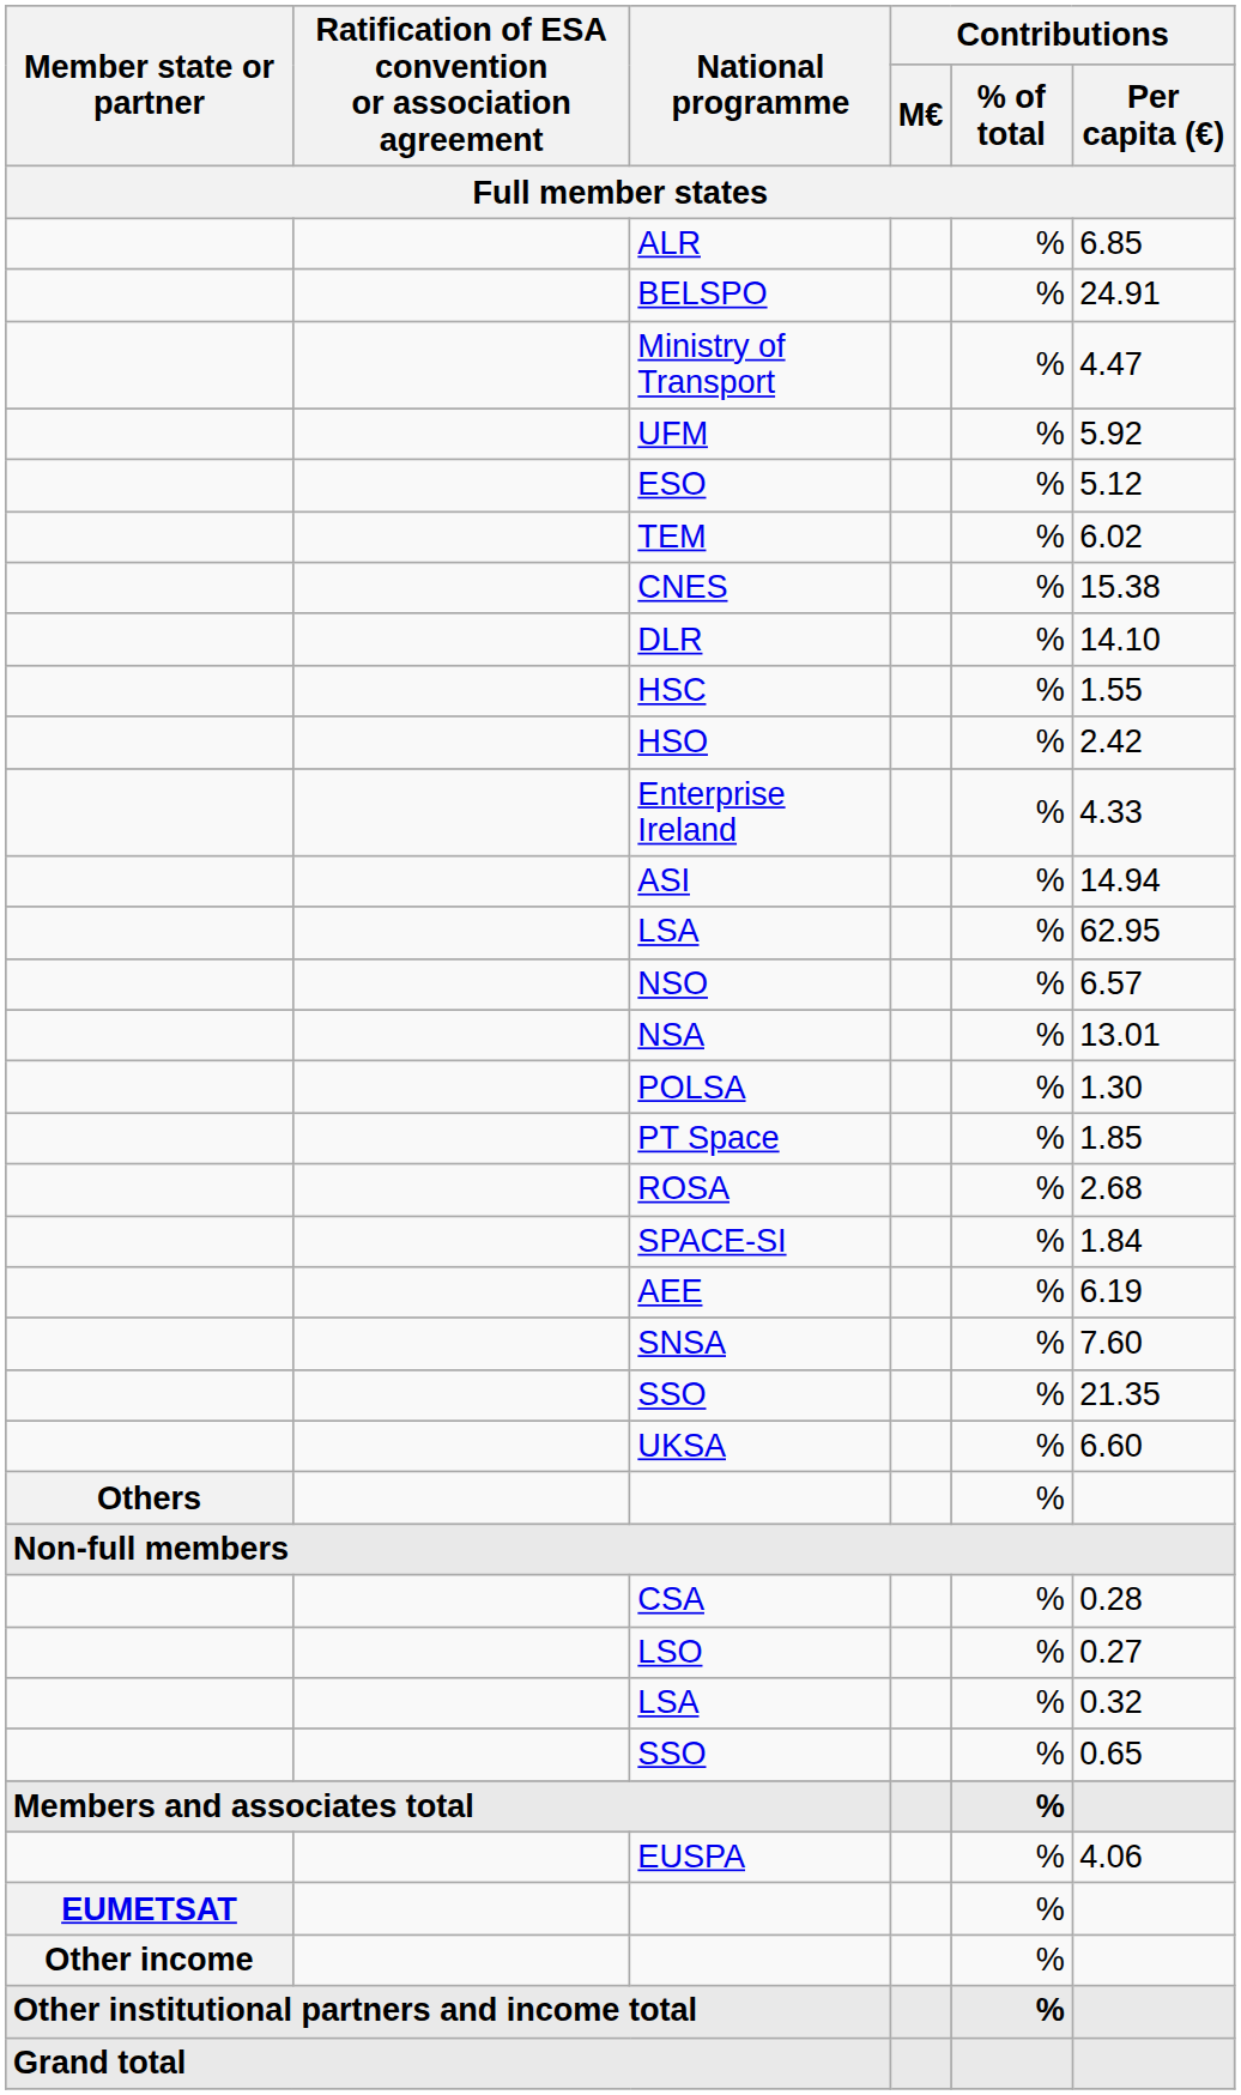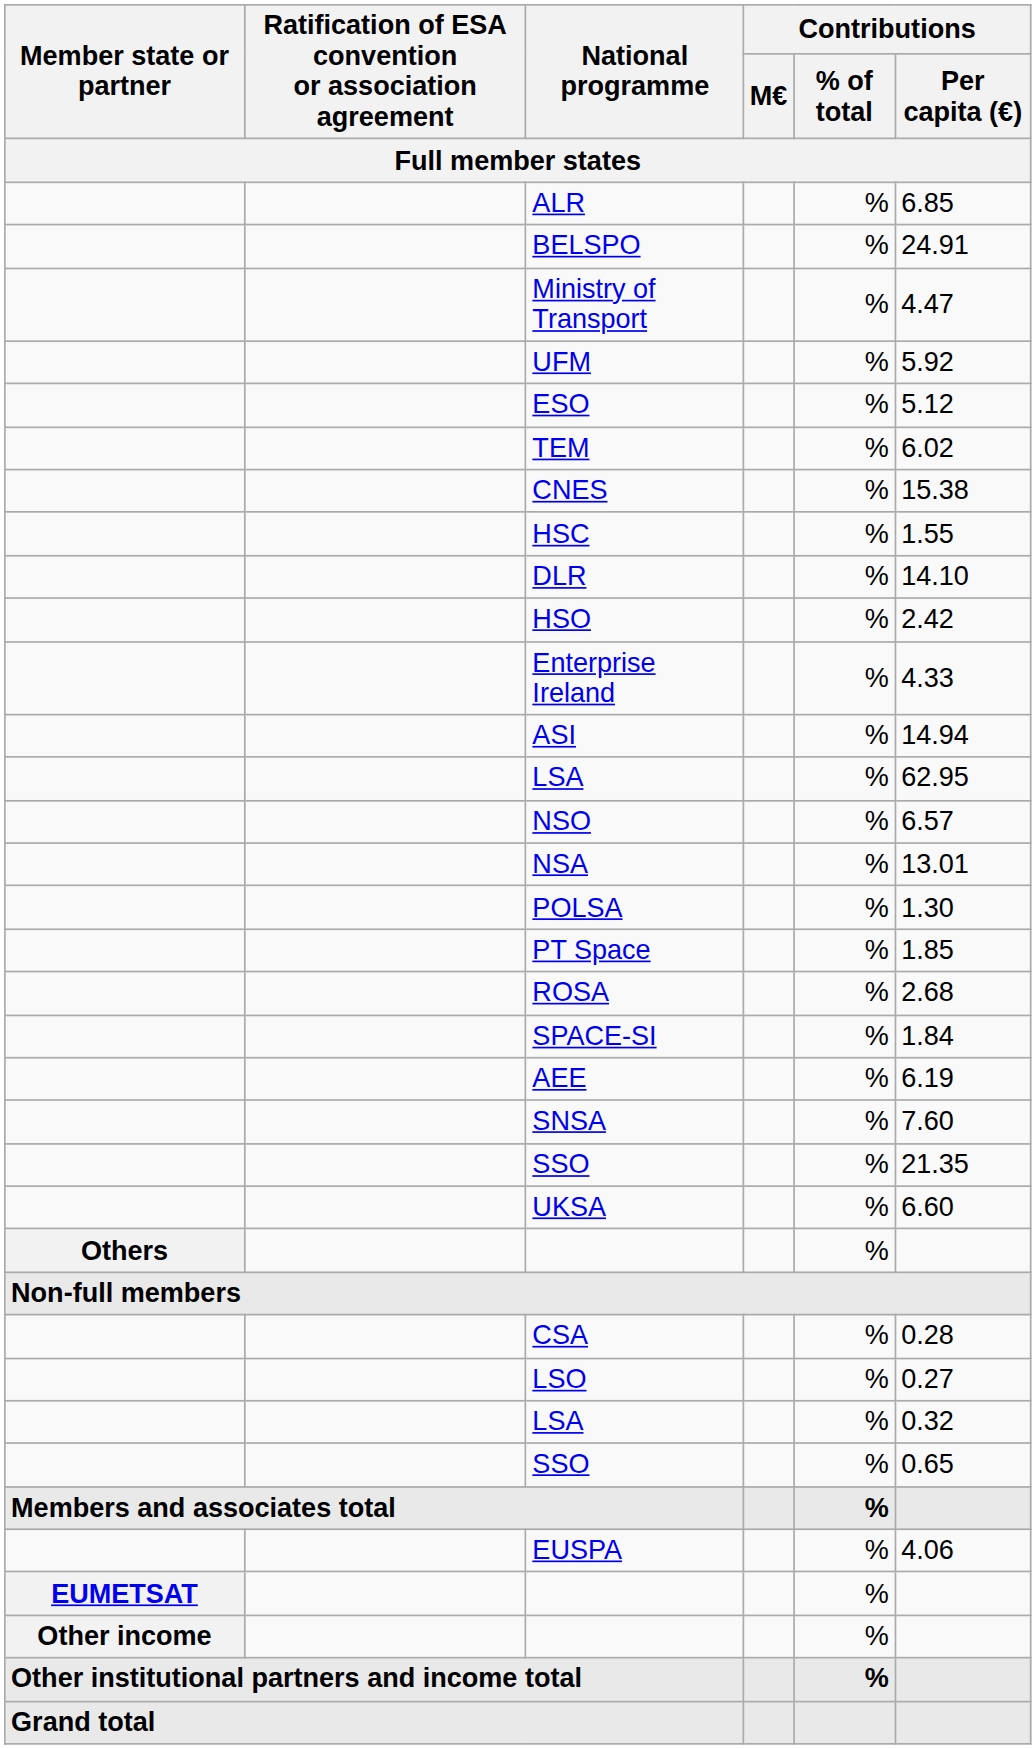rows swapped: DLR <-> HSC
